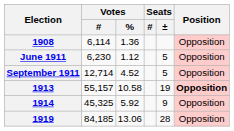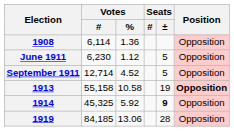1913 | Votes / #: 55,157 -> 55,158
1914 | Seats / ±: normal -> bold
